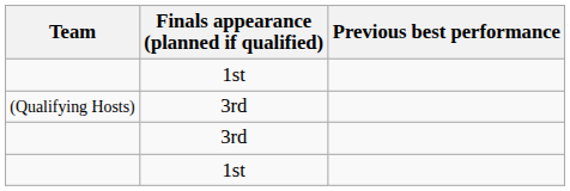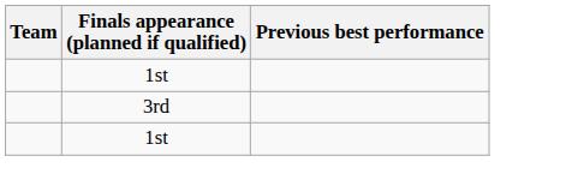- row: (Qualifying Hosts) | 3rd
